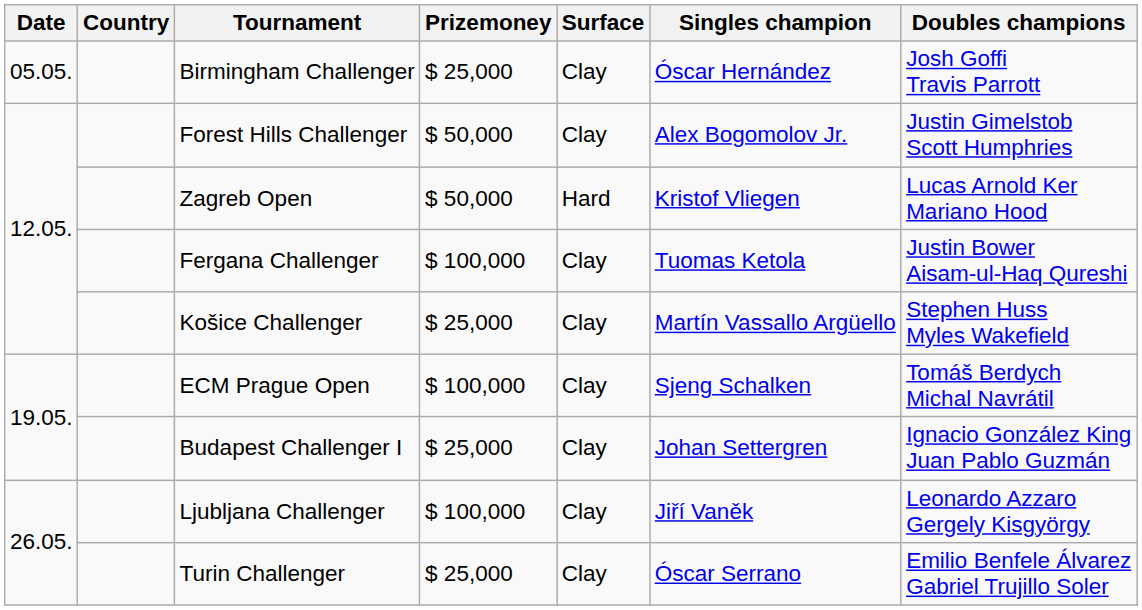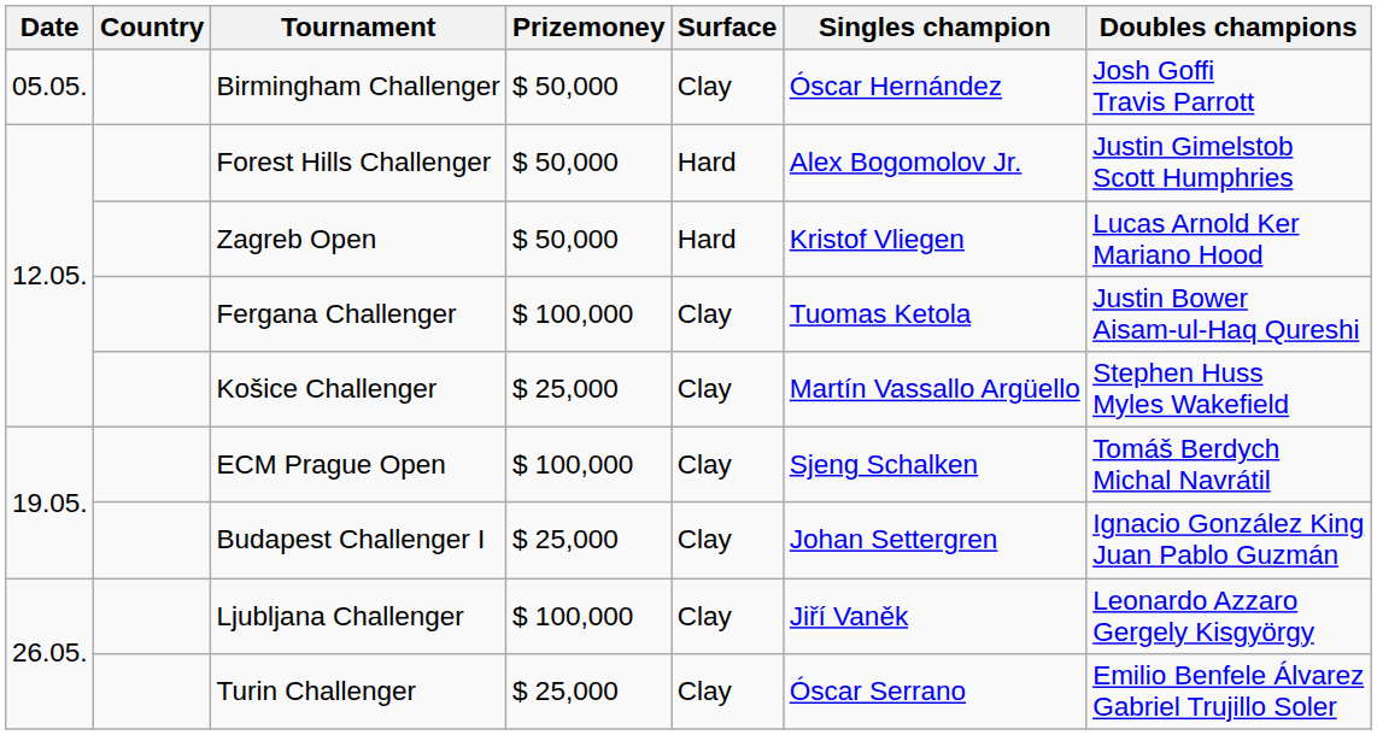Birmingham Challenger | Prizemoney: $ 25,000 -> $ 50,000
Forest Hills Challenger | Surface: Clay -> Hard
